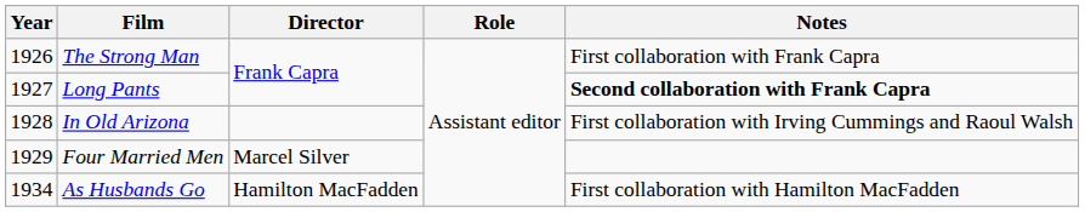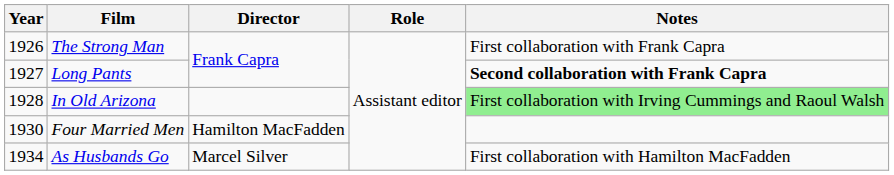In Old Arizona | Notes: no background -> lightgreen background
Four Married Men | Year: 1929 -> 1930
Four Married Men | Director: Marcel Silver -> Hamilton MacFadden
As Husbands Go | Director: Hamilton MacFadden -> Marcel Silver
